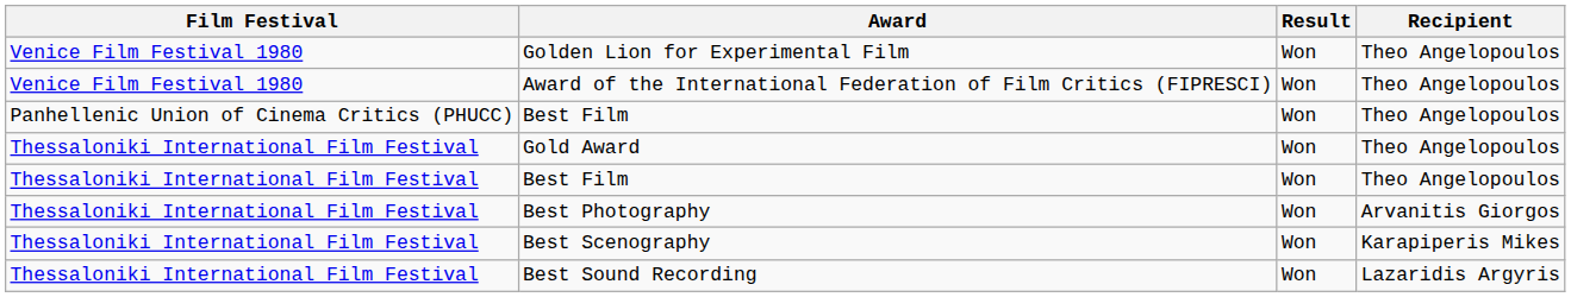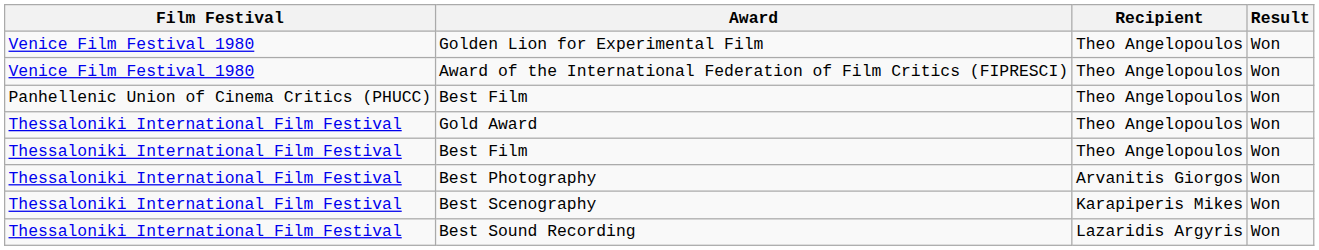columns swapped: Recipient <-> Result
